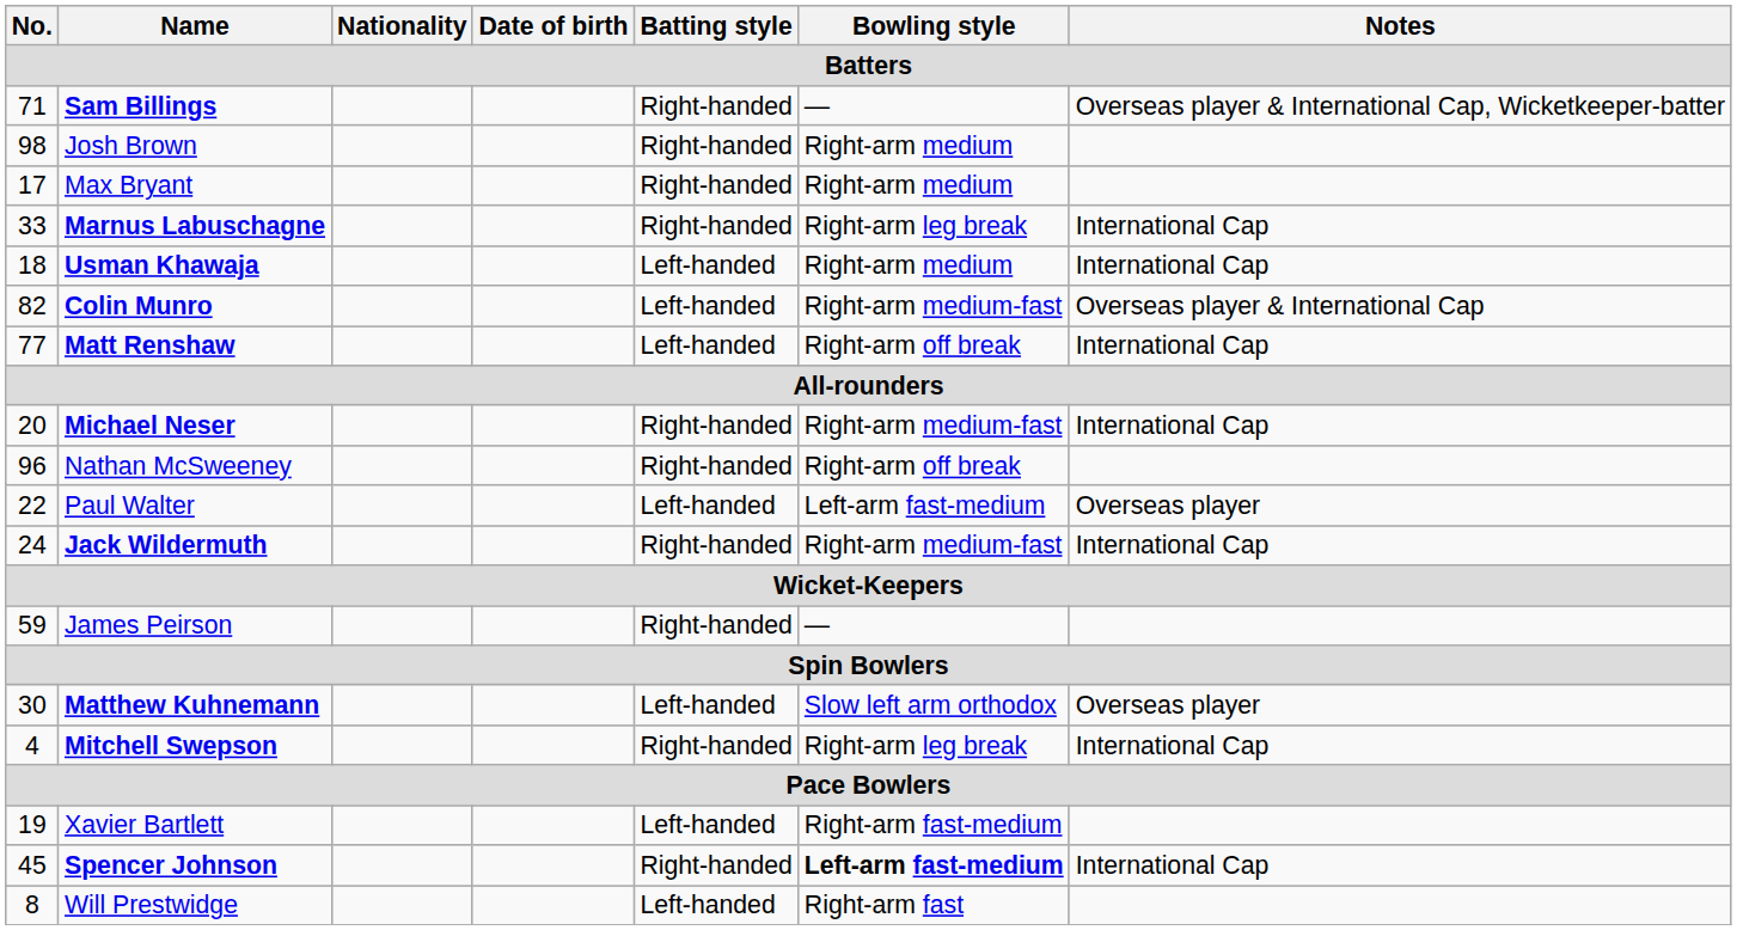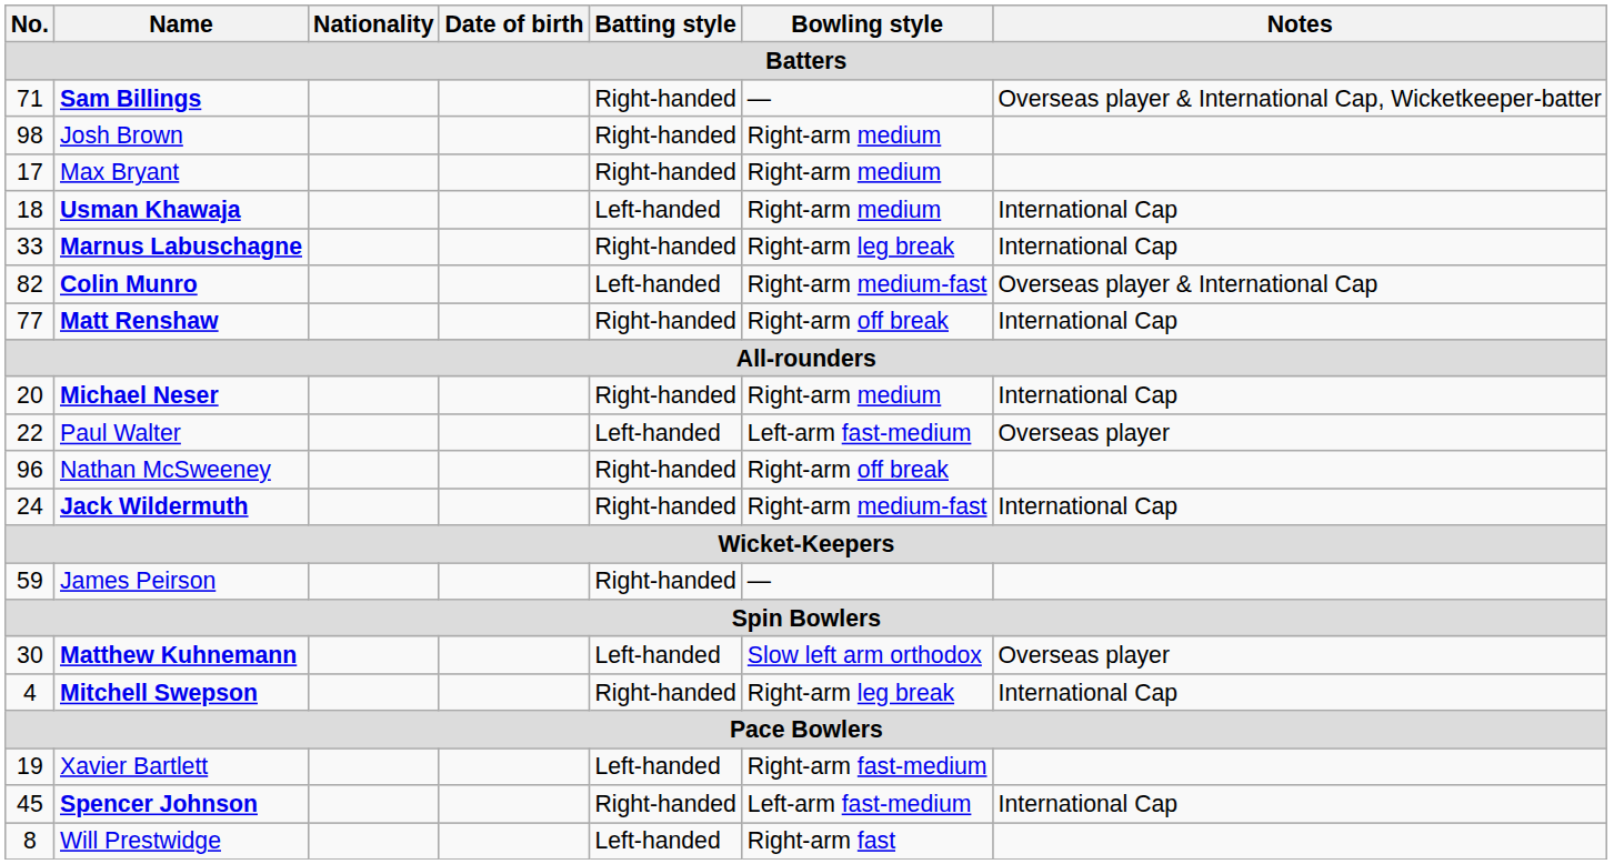rows swapped: Usman Khawaja <-> Marnus Labuschagne
Matt Renshaw | Batting style: Left-handed -> Right-handed
Michael Neser | Bowling style: Right-arm medium-fast -> Right-arm medium
rows swapped: Nathan McSweeney <-> Paul Walter
Spencer Johnson | Bowling style: bold -> normal
